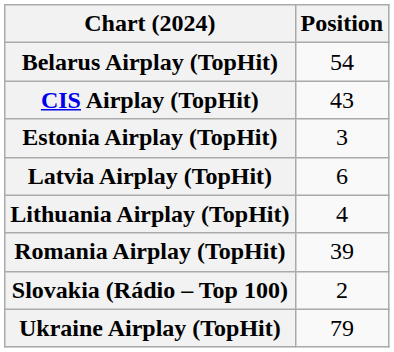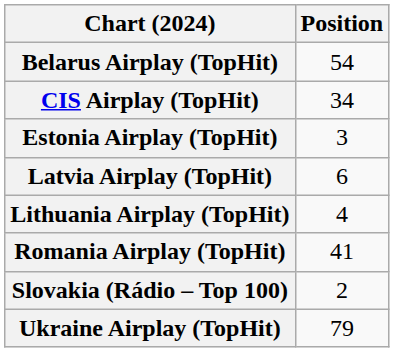CIS Airplay (TopHit) | Position: 43 -> 34
Romania Airplay (TopHit) | Position: 39 -> 41
